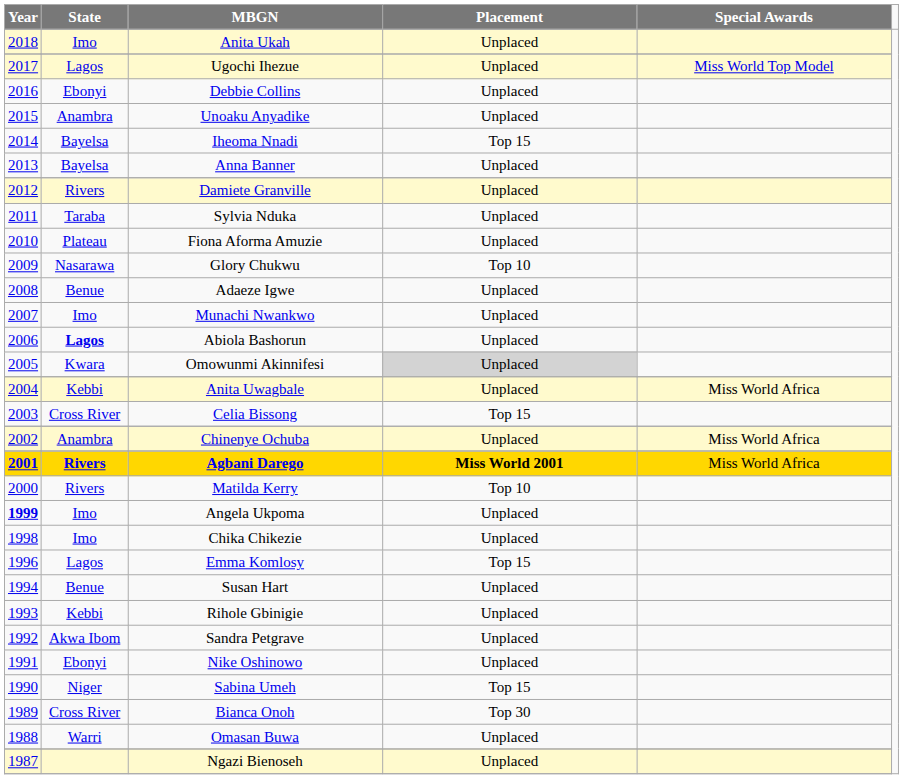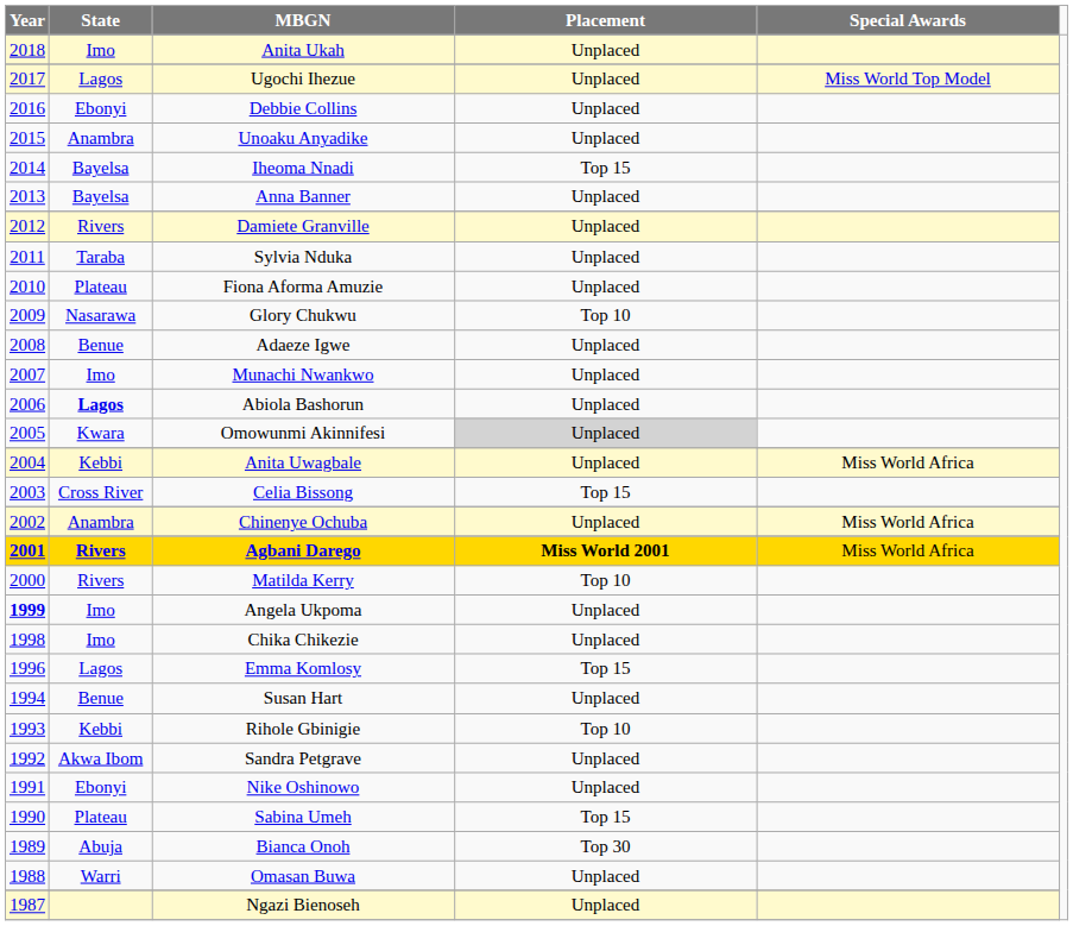Rihole Gbinigie | Placement: Unplaced -> Top 10
Sabina Umeh | State: Niger -> Plateau
Bianca Onoh | State: Cross River -> Abuja
